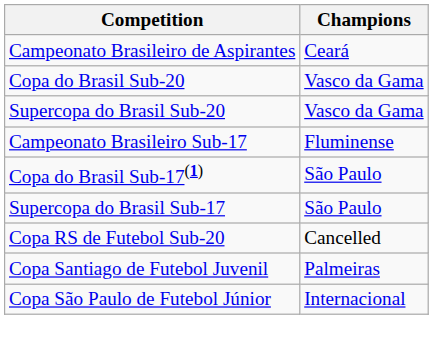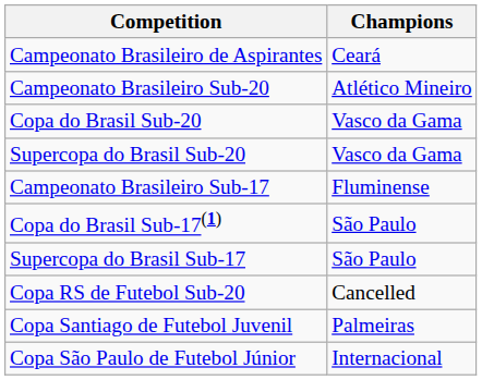+ row: Campeonato Brasileiro Sub-20 | Atlético Mineiro
